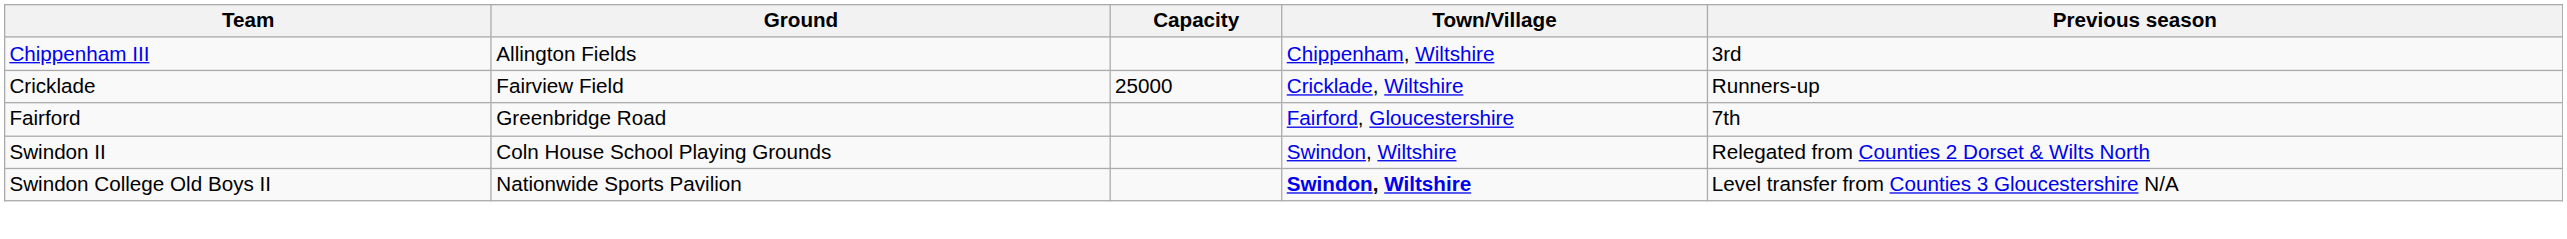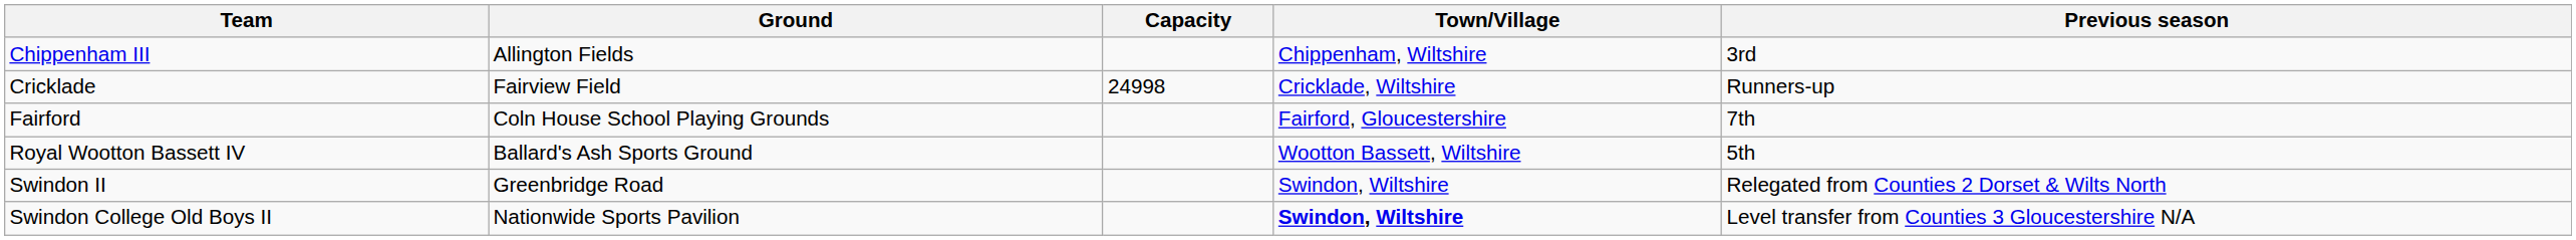Cricklade | Capacity: 25000 -> 24998
Fairford | Ground: Greenbridge Road -> Coln House School Playing Grounds
+ row: Royal Wootton Bassett IV | Ballard's Ash Sports Ground | Wootton Bassett, Wiltshire | 5th
Swindon II | Ground: Coln House School Playing Grounds -> Greenbridge Road
